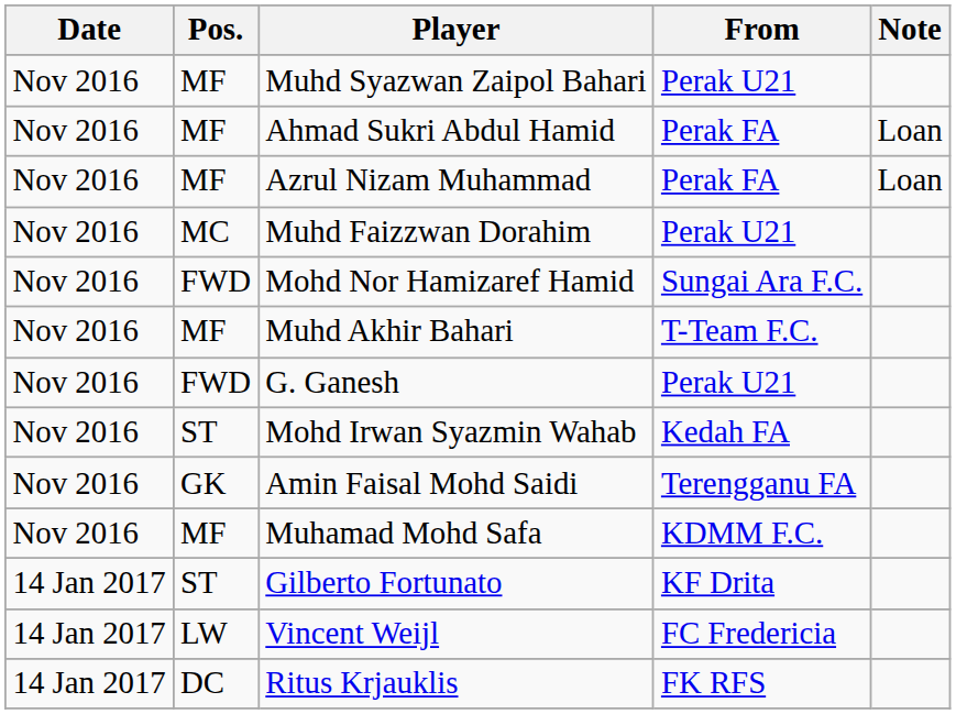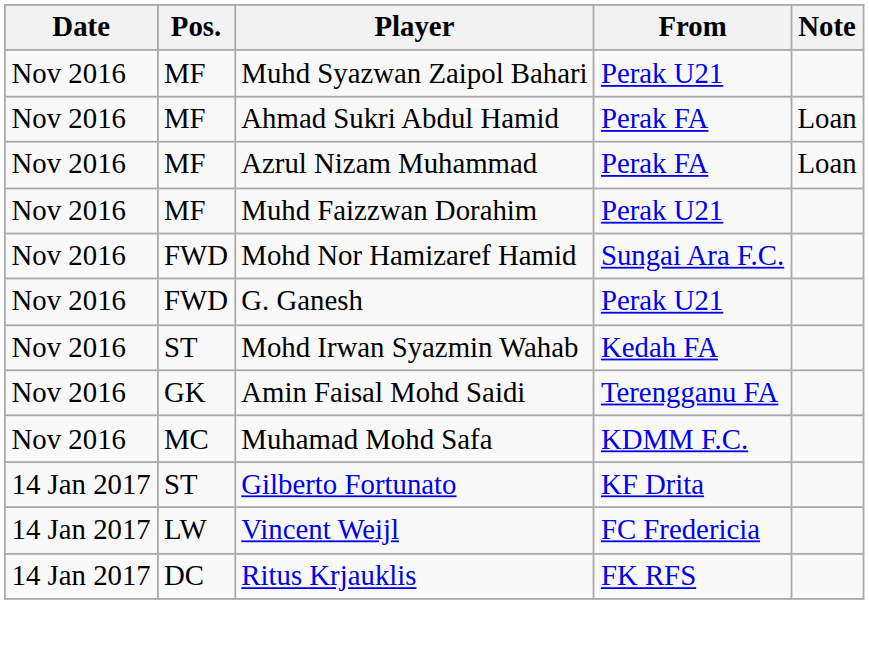Muhd Faizzwan Dorahim | Pos.: MC -> MF
- row: Nov 2016 | MF | Muhd Akhir Bahari | T-Team F.C.
Muhamad Mohd Safa | Pos.: MF -> MC
